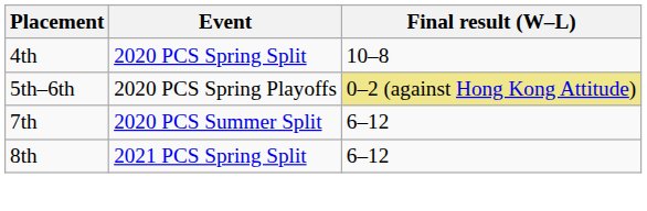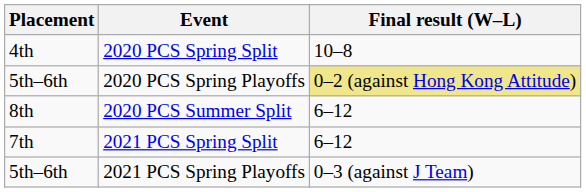2020 PCS Summer Split | Placement: 7th -> 8th
2021 PCS Spring Split | Placement: 8th -> 7th
+ row: 5th–6th | 2021 PCS Spring Playoffs | 0–3 (against J Team)
